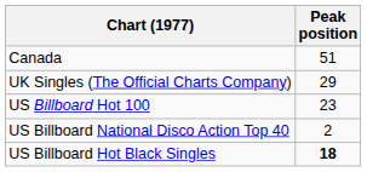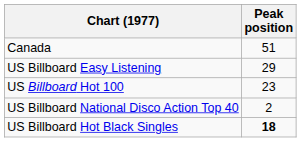- row: UK Singles (The Official Charts Company) | 29
+ row: US Billboard Easy Listening | 29
